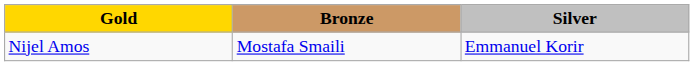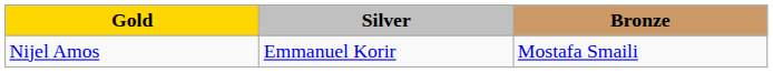columns swapped: Silver <-> Bronze
